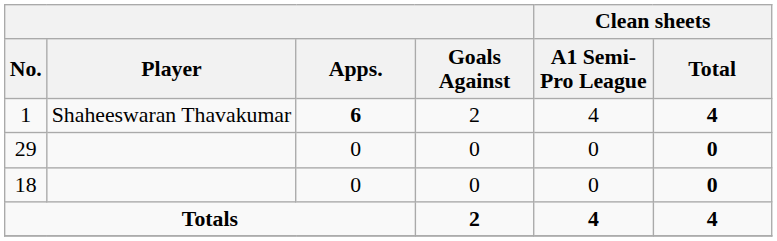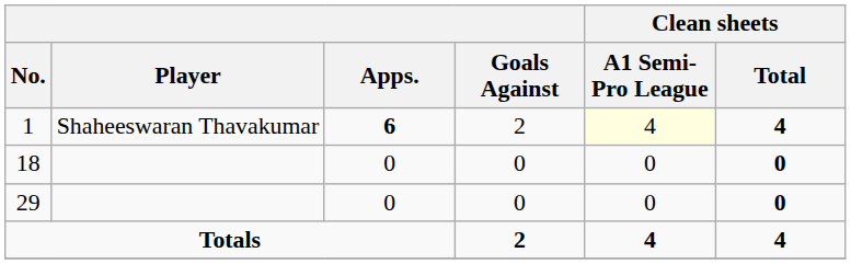1 | Clean sheets / A1 Semi-Pro League: no background -> lightyellow background
rows swapped: 18 <-> 29
